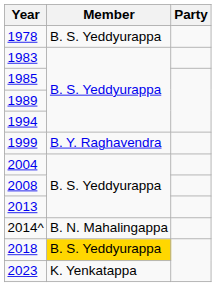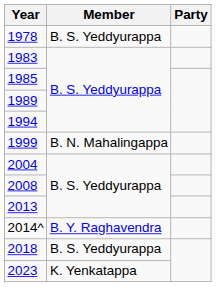1999 | Member: B. Y. Raghavendra -> B. N. Mahalingappa
2014^ | Member: B. N. Mahalingappa -> B. Y. Raghavendra
2018 | Member: gold background -> no background
